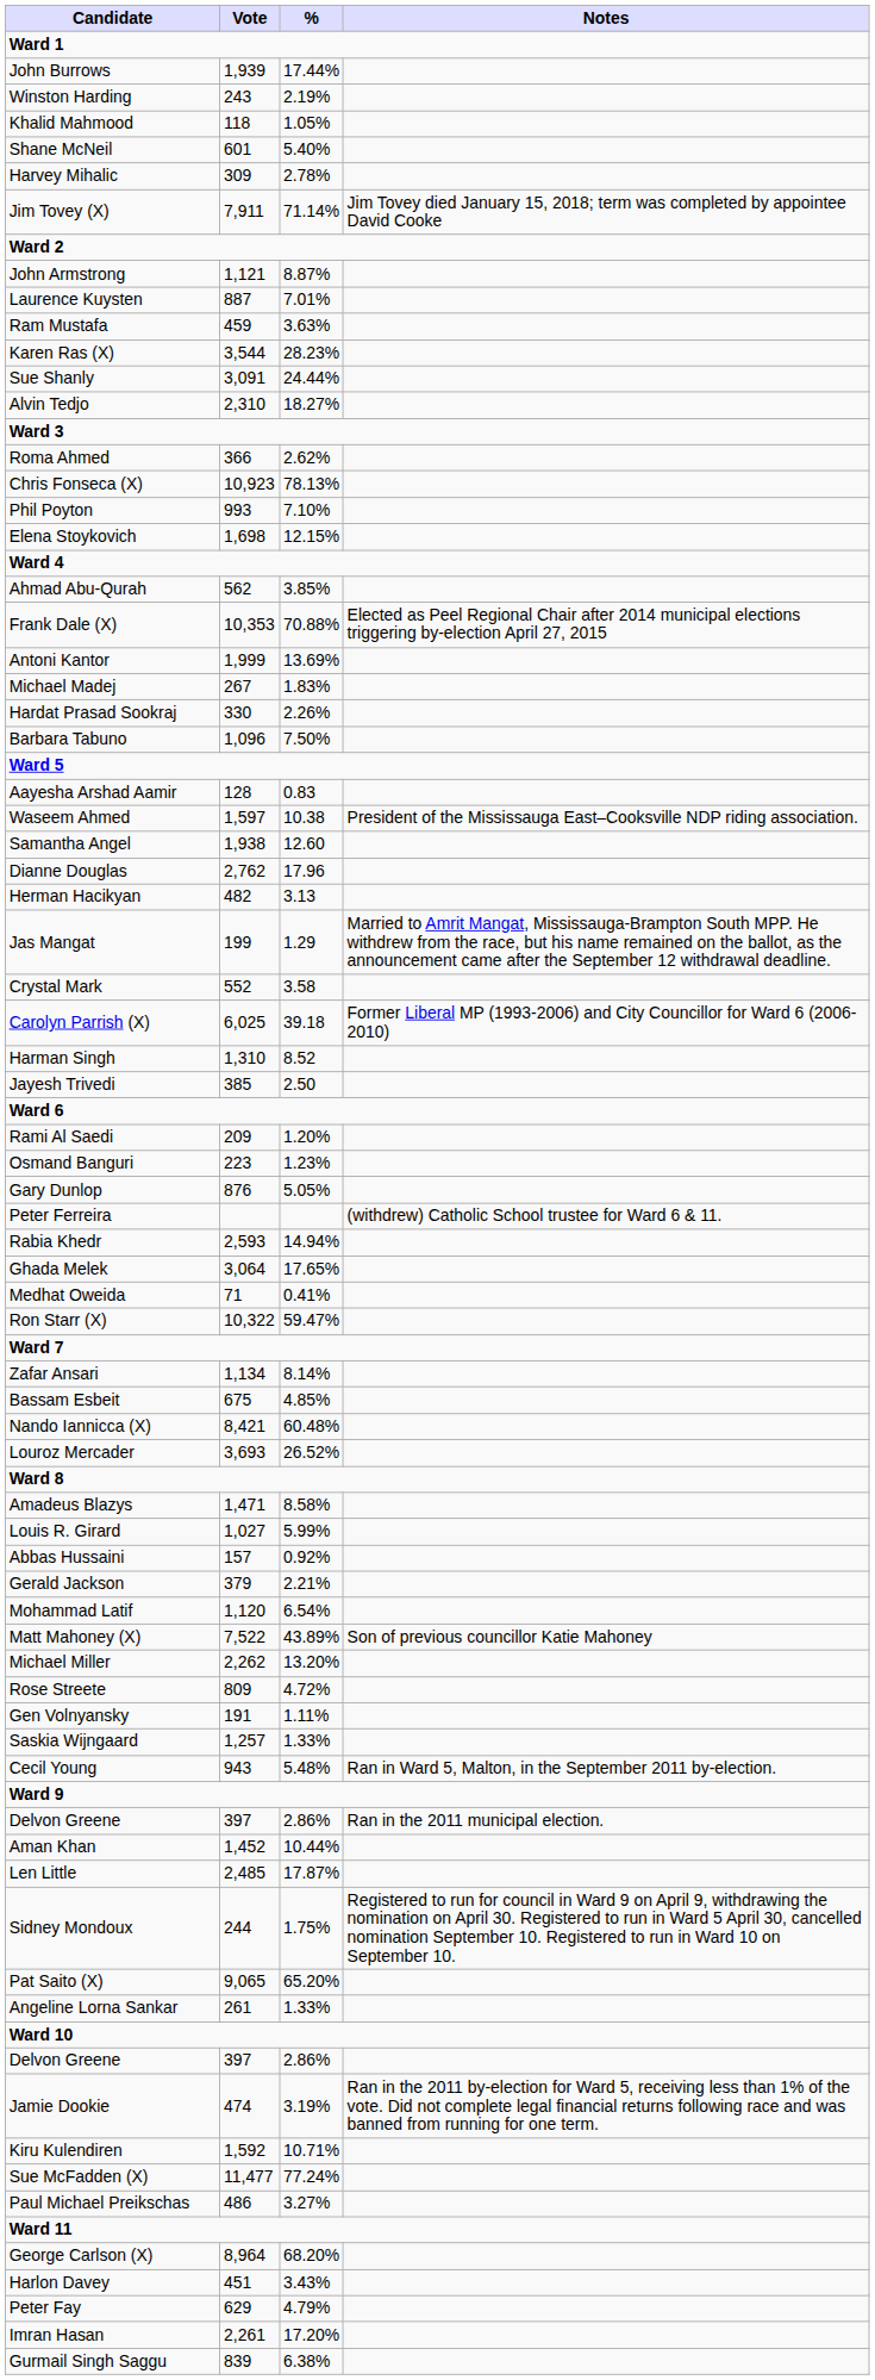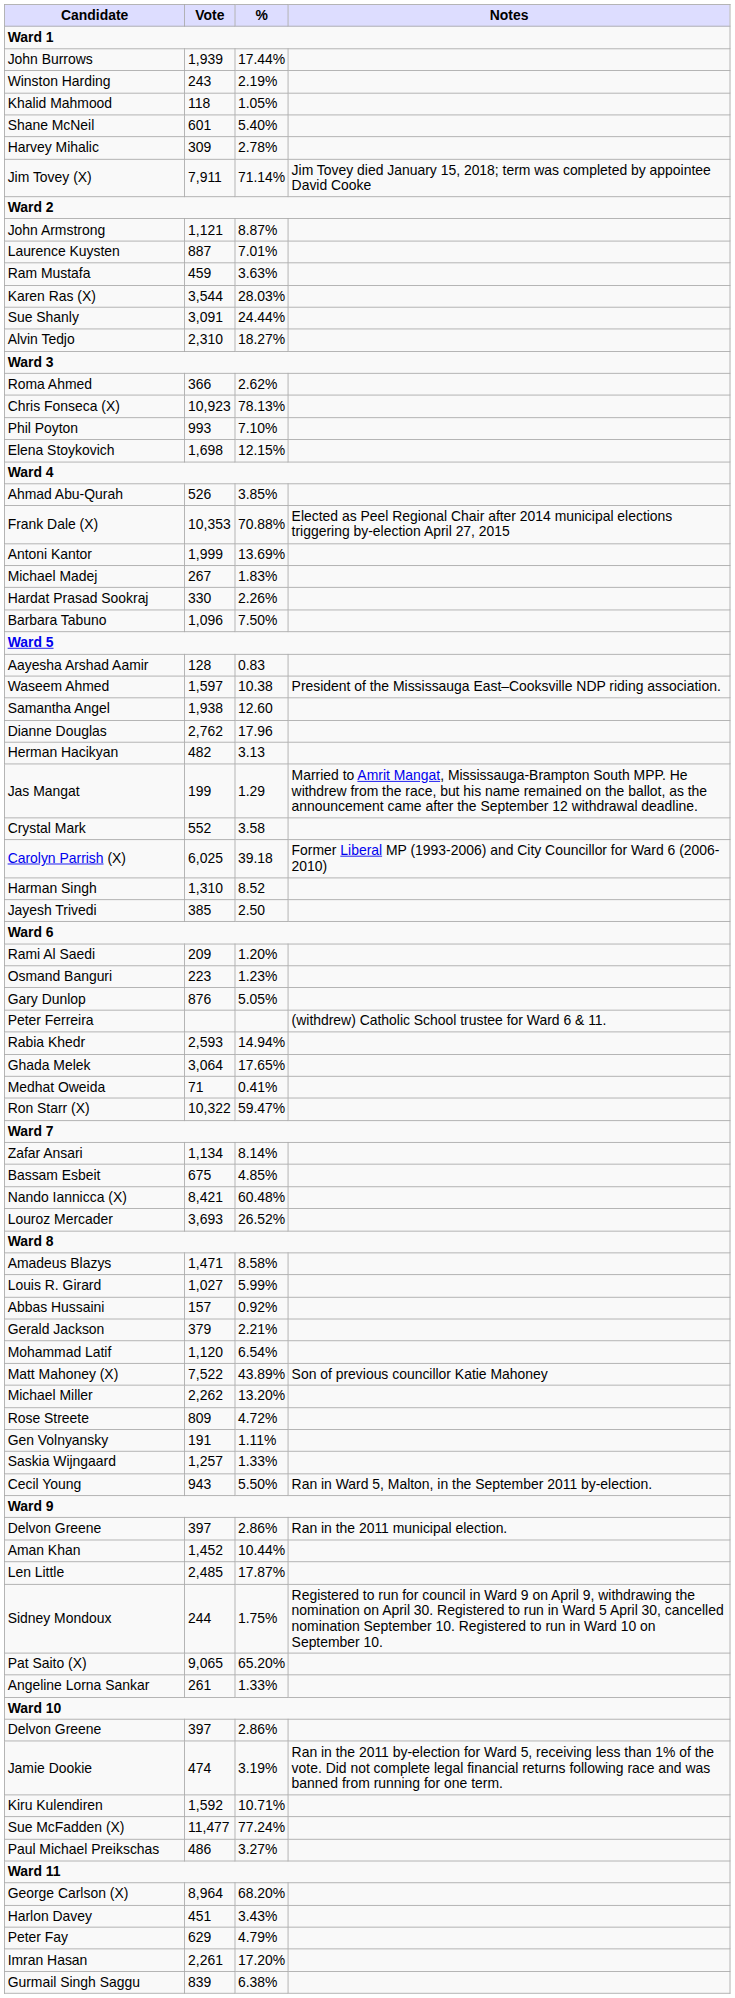Karen Ras (X) | %: 28.23% -> 28.03%
Ahmad Abu-Qurah | Vote: 562 -> 526
Cecil Young | %: 5.48% -> 5.50%
